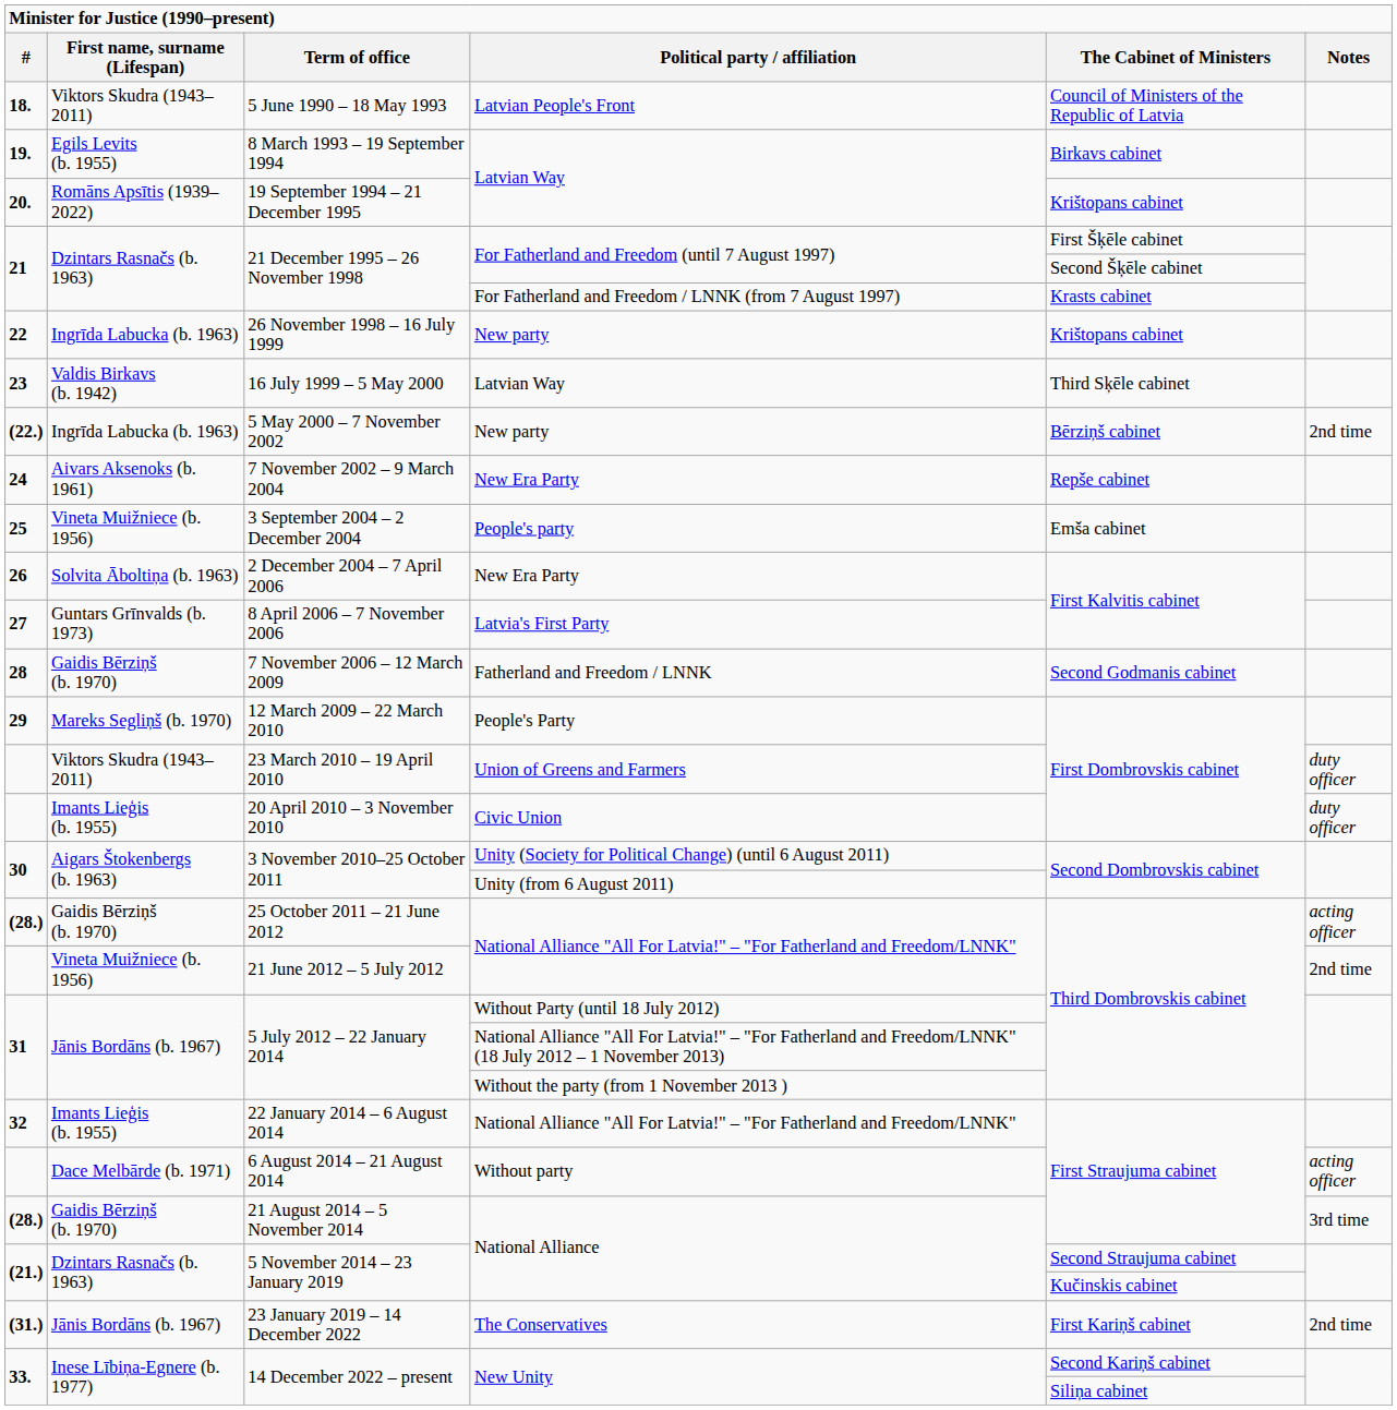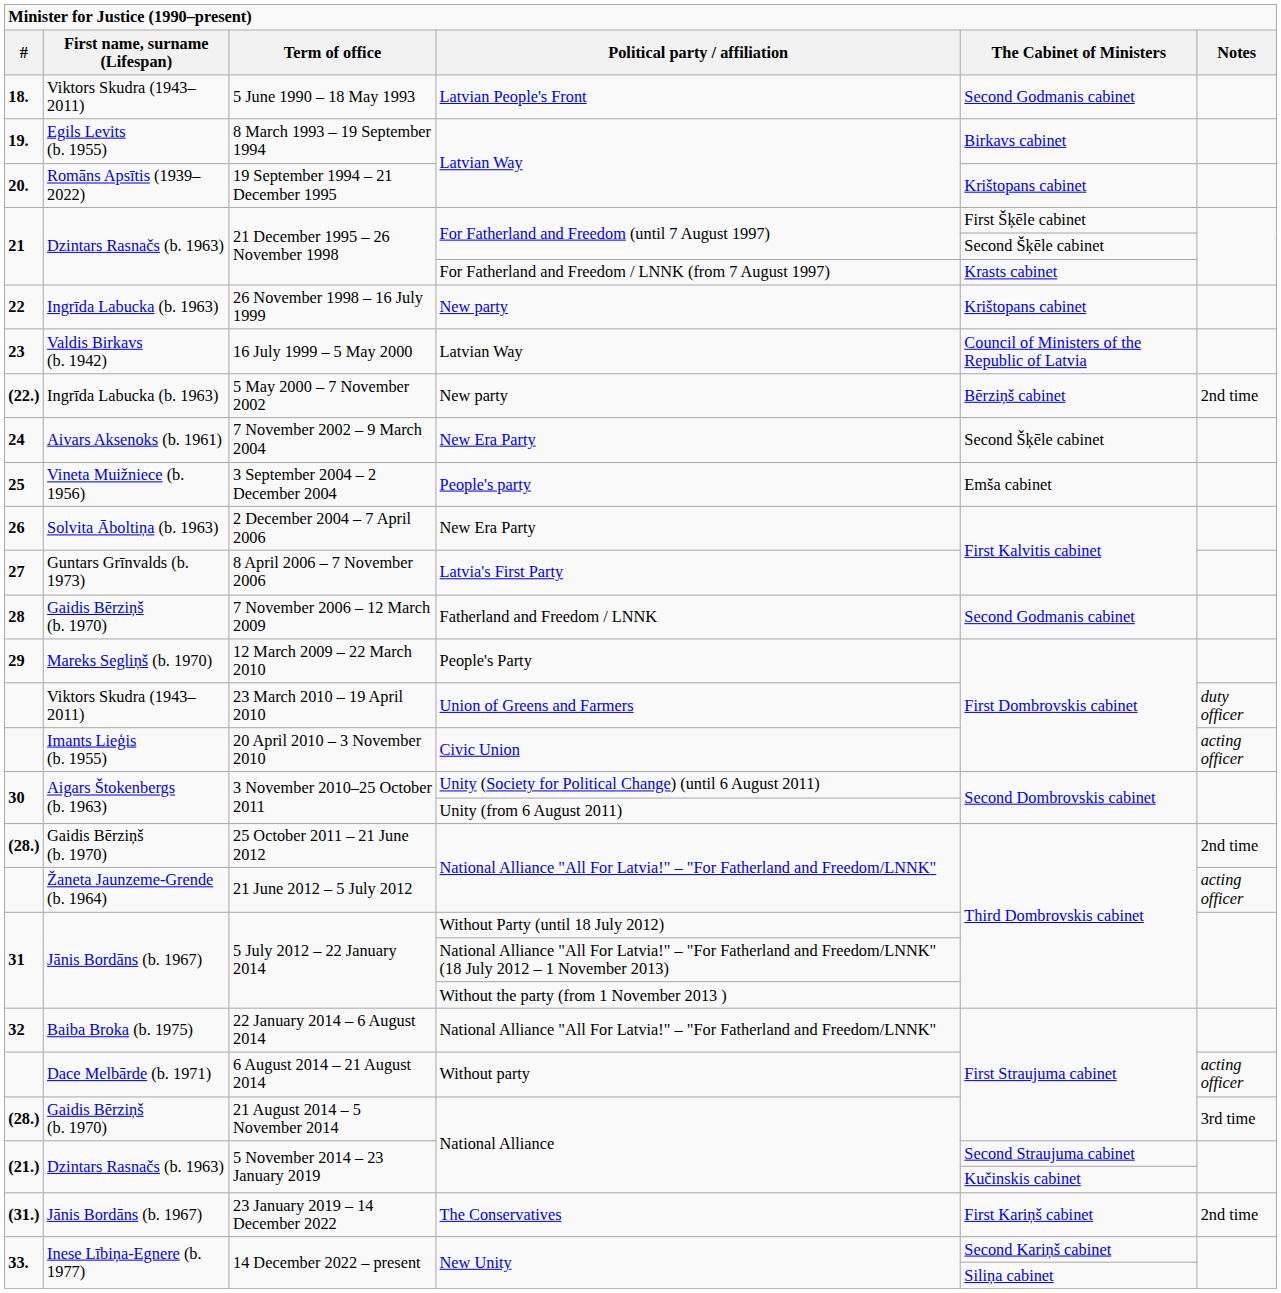5 June 1990 – 18 May 1993 | The Cabinet of Ministers: Council of Ministers of the Republic of Latvia -> Second Godmanis cabinet
16 July 1999 – 5 May 2000 | The Cabinet of Ministers: Third Sķēle cabinet -> Council of Ministers of the Republic of Latvia
7 November 2002 – 9 March 2004 | The Cabinet of Ministers: Repše cabinet -> Second Šķēle cabinet
20 April 2010 – 3 November 2010 | Notes: duty officer -> acting officer
25 October 2011 – 21 June 2012 | Notes: acting officer -> 2nd time
21 June 2012 – 5 July 2012 | First name, surname (Lifespan): Vineta Muižniece (b. 1956) -> Žaneta Jaunzeme-Grende (b. 1964)
21 June 2012 – 5 July 2012 | Notes: 2nd time -> acting officer
22 January 2014 – 6 August 2014 | First name, surname (Lifespan): Imants Lieģis (b. 1955) -> Baiba Broka (b. 1975)
